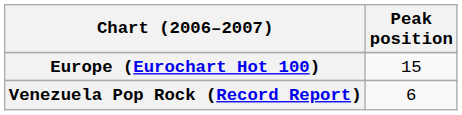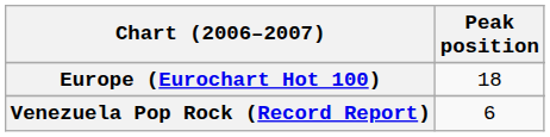Europe (Eurochart Hot 100) | Peak position: 15 -> 18
